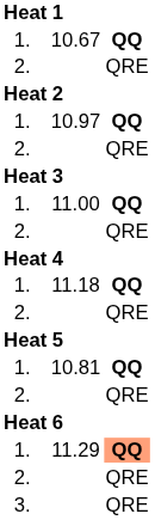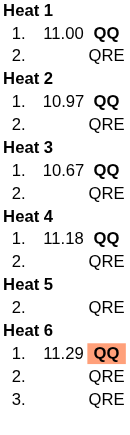rows swapped: 11.00 <-> 10.67
- row: 1. | 10.81 | QQ
